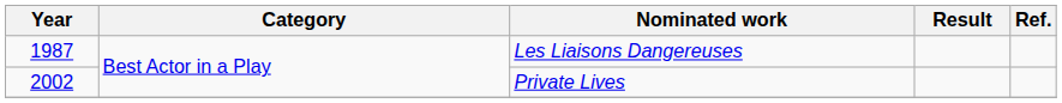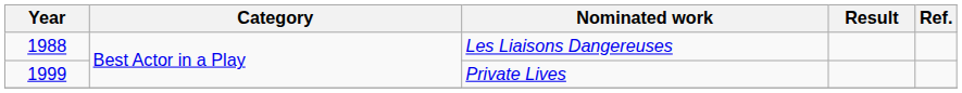Les Liaisons Dangereuses | Year: 1987 -> 1988
Private Lives | Year: 2002 -> 1999
